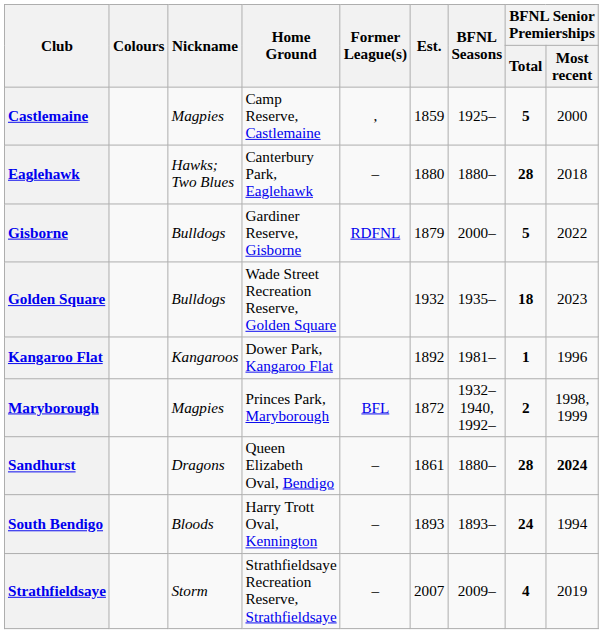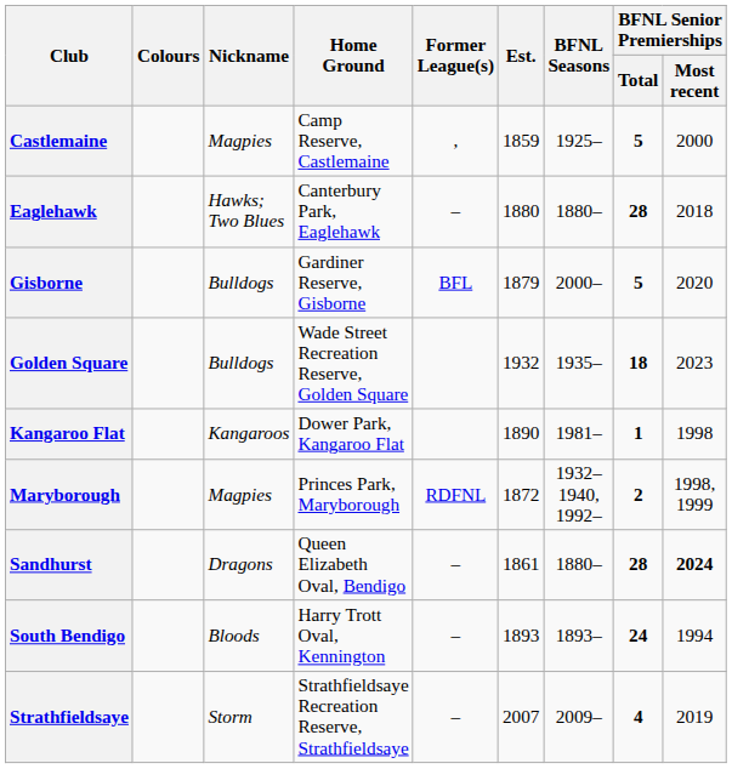Gisborne | Former League(s): RDFNL -> BFL
Gisborne | BFNL Senior Premierships / Most recent: 2022 -> 2020
Kangaroo Flat | Est.: 1892 -> 1890
Kangaroo Flat | BFNL Senior Premierships / Most recent: 1996 -> 1998
Maryborough | Former League(s): BFL -> RDFNL
